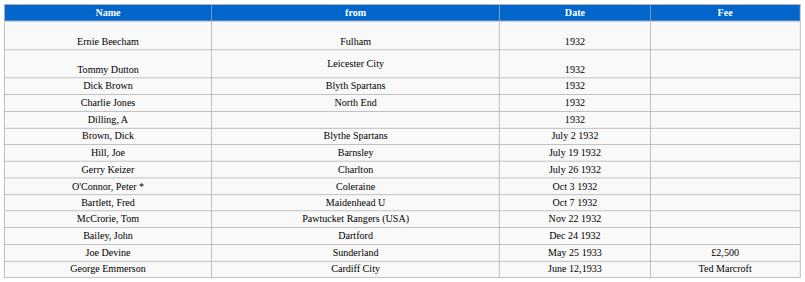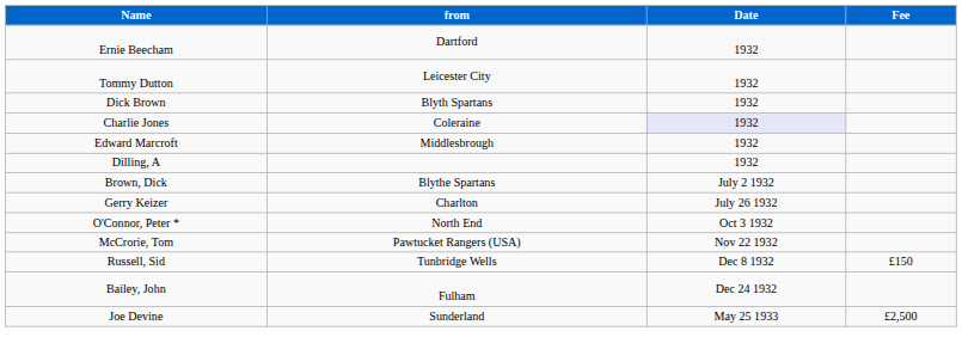Ernie Beecham | from: Fulham -> Dartford
Charlie Jones | from: North End -> Coleraine
Charlie Jones | Date: no background -> lavender background
+ row: Edward Marcroft | Middlesbrough | 1932
- row: Hill, Joe | Barnsley | July 19 1932
O'Connor, Peter * | from: Coleraine -> North End
- row: Bartlett, Fred | Maidenhead U | Oct 7 1932
+ row: Russell, Sid | Tunbridge Wells | Dec 8 1932 | £150
Bailey, John | from: Dartford -> Fulham
- row: George Emmerson | Cardiff City | June 12,1933 | Ted Marcroft
